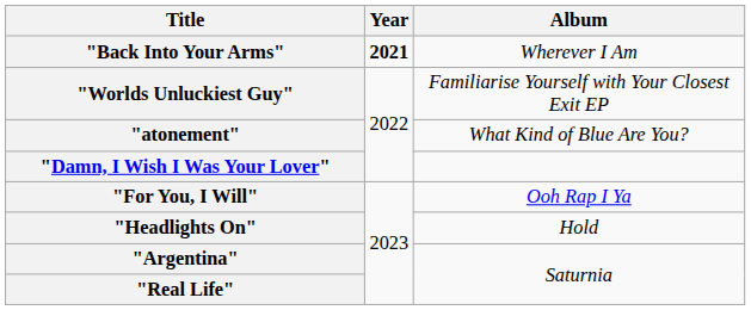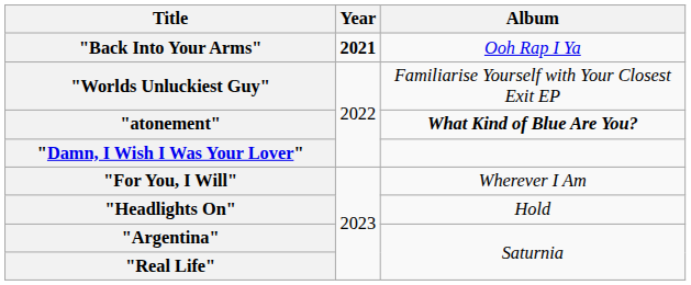"Back Into Your Arms" | Album: Wherever I Am -> Ooh Rap I Ya
"atonement" | Album: normal -> bold
"For You, I Will" | Album: Ooh Rap I Ya -> Wherever I Am
